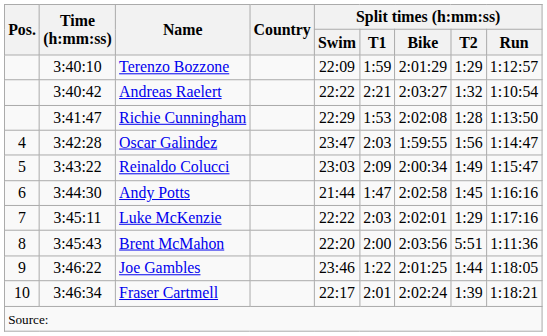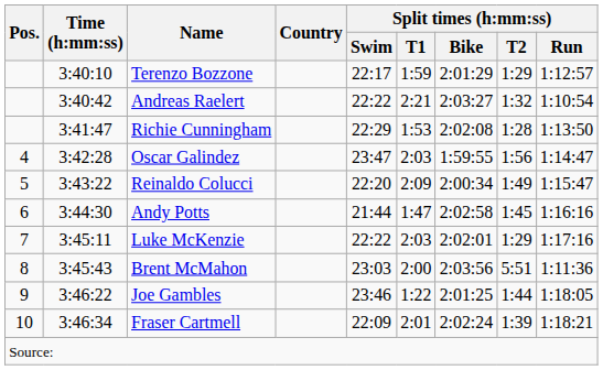Terenzo Bozzone | Split times (h:mm:ss) / Swim: 22:09 -> 22:17
Reinaldo Colucci | Split times (h:mm:ss) / Swim: 23:03 -> 22:20
Brent McMahon | Split times (h:mm:ss) / Swim: 22:20 -> 23:03
Fraser Cartmell | Split times (h:mm:ss) / Swim: 22:17 -> 22:09
